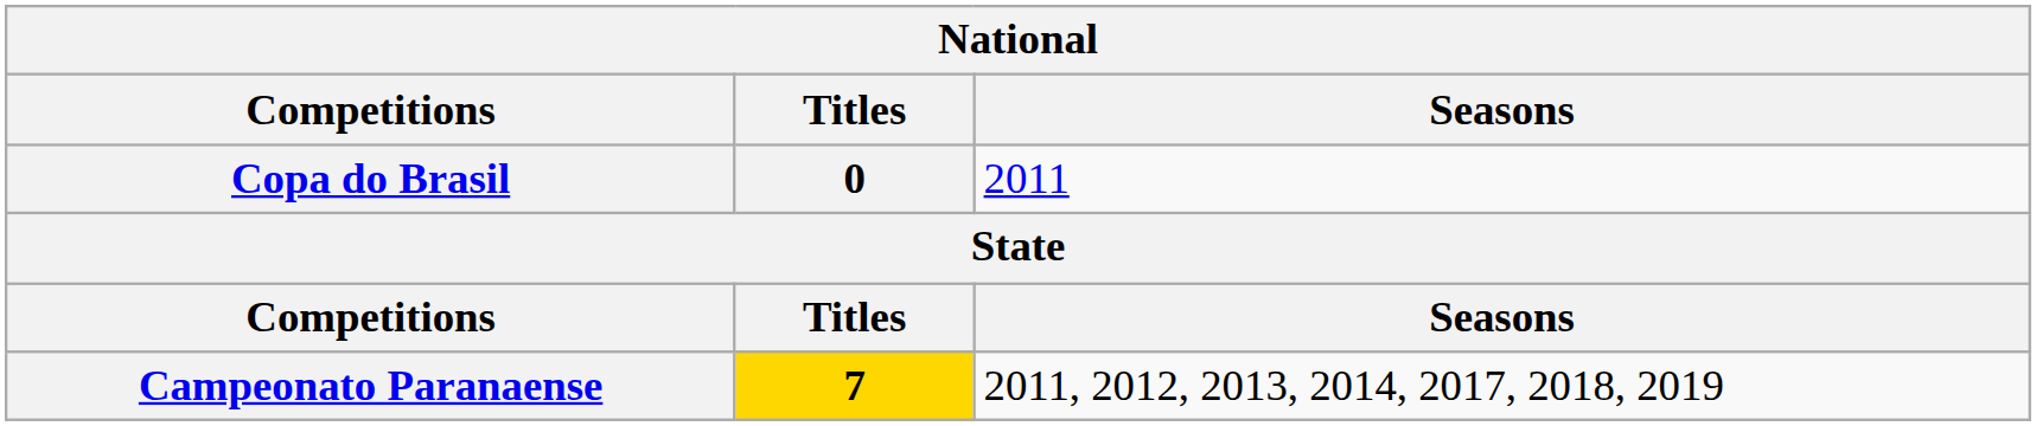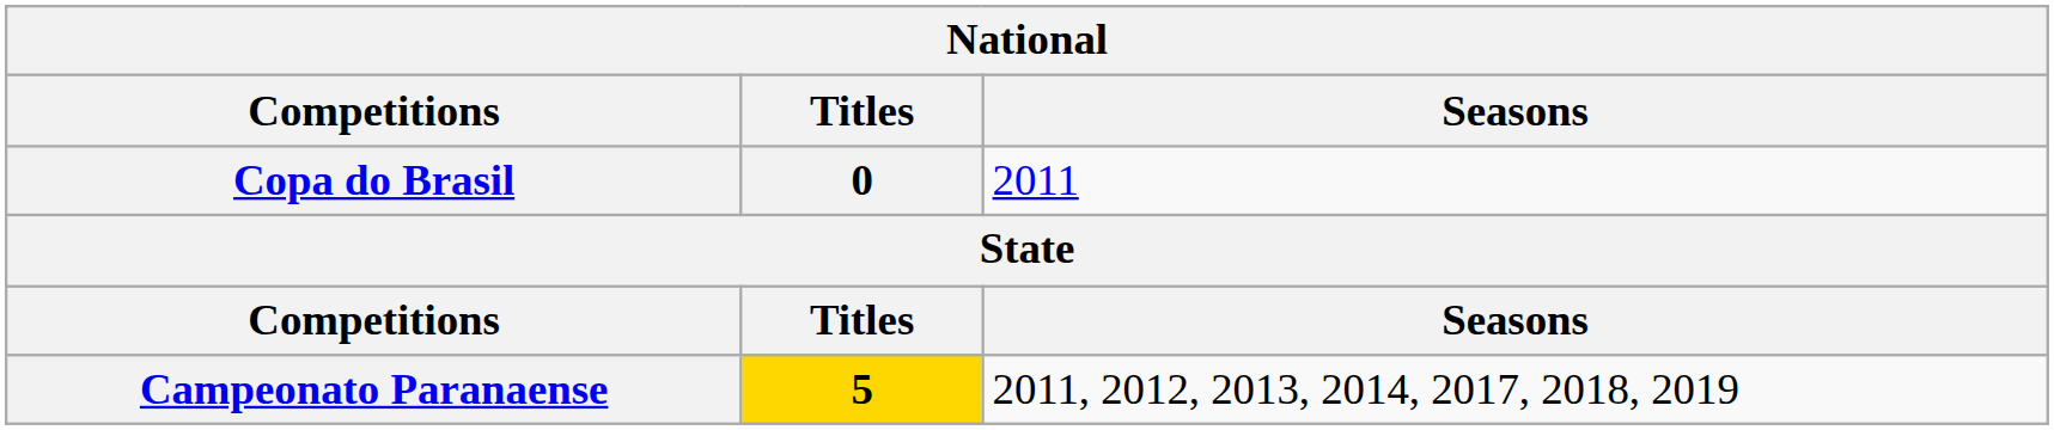Campeonato Paranaense | Titles: 7 -> 5
